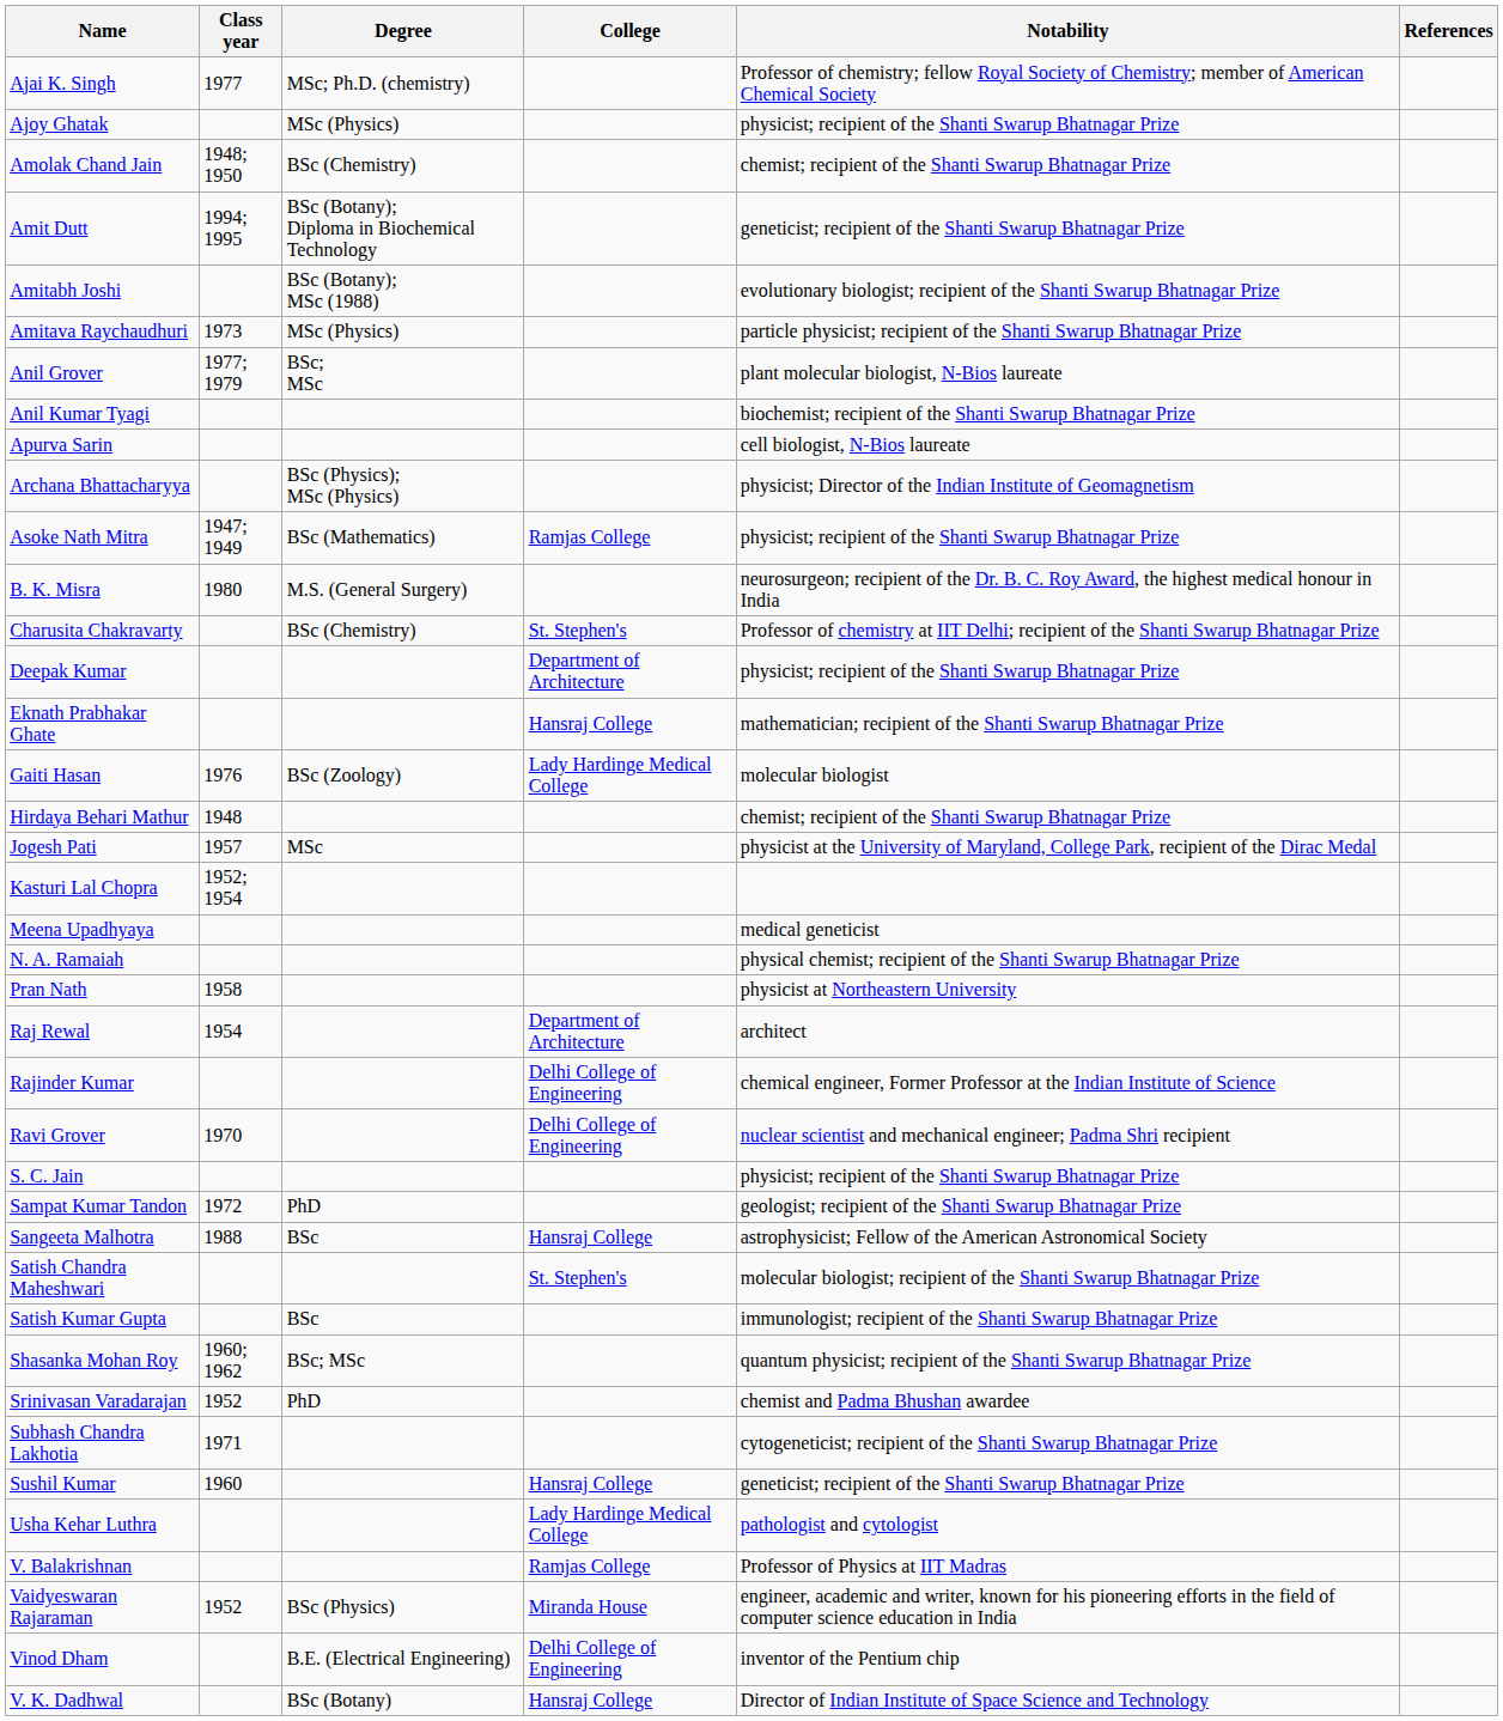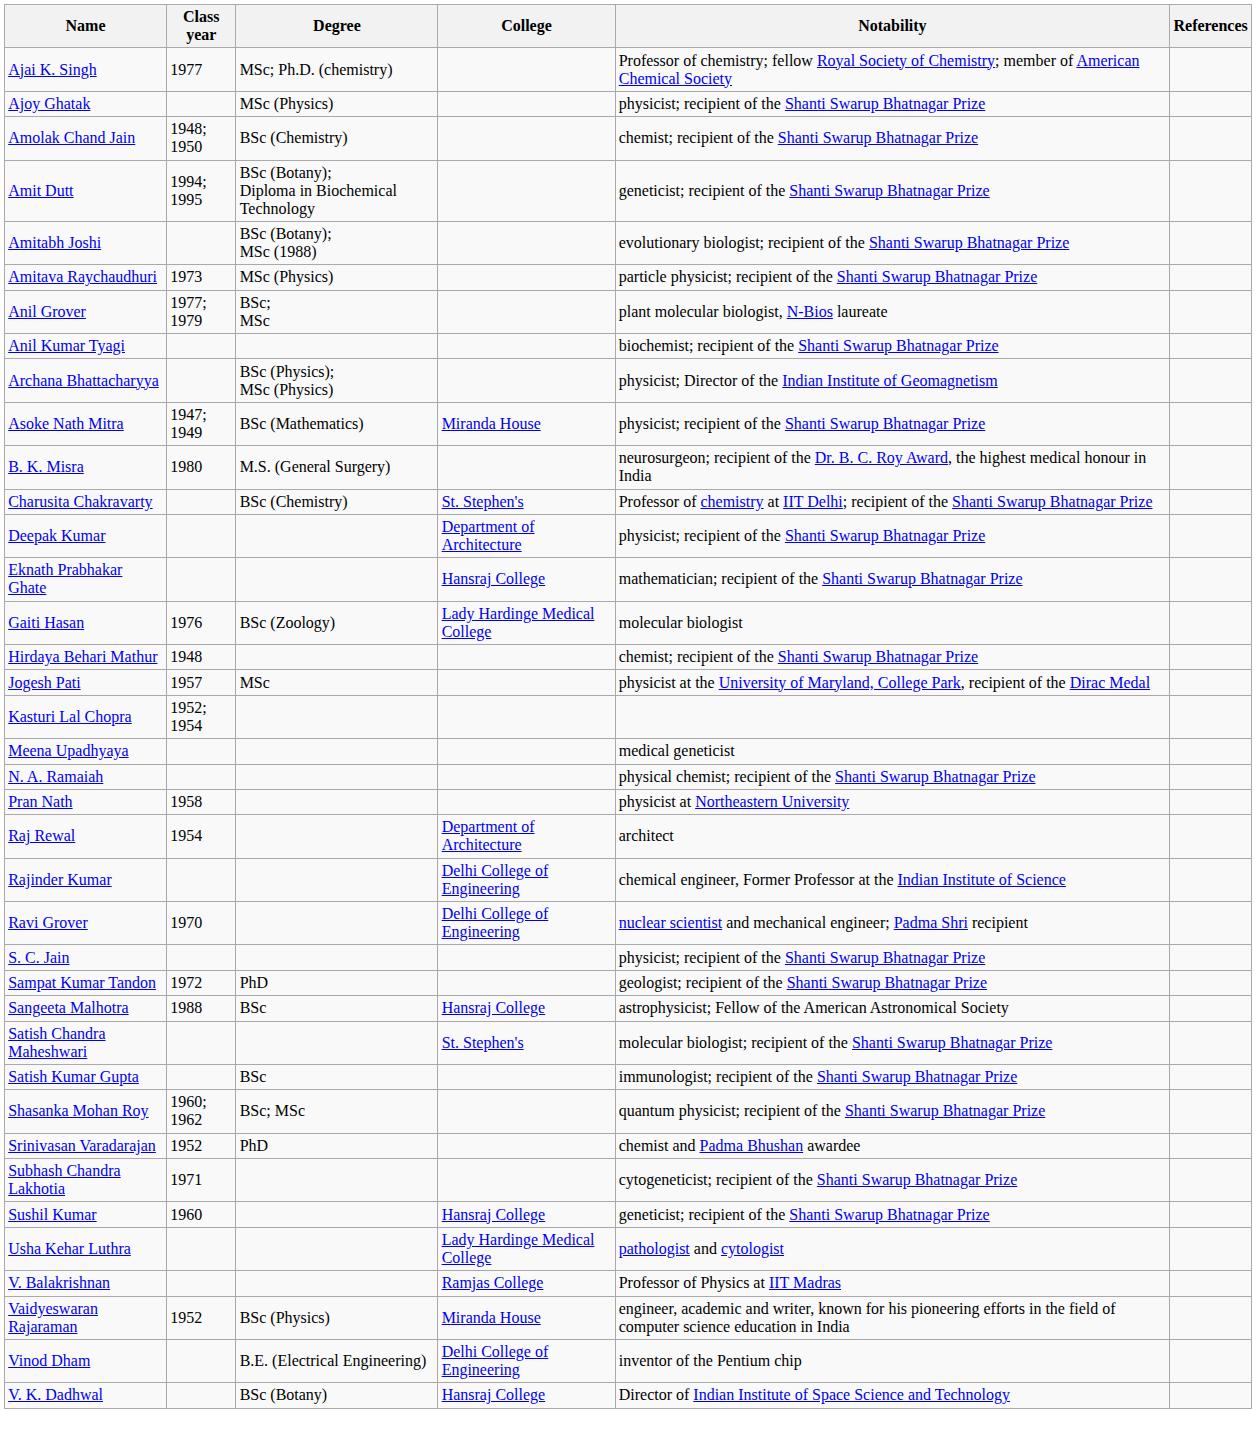- row: Apurva Sarin | cell biologist, N-Bios laureate
Asoke Nath Mitra | College: Ramjas College -> Miranda House
